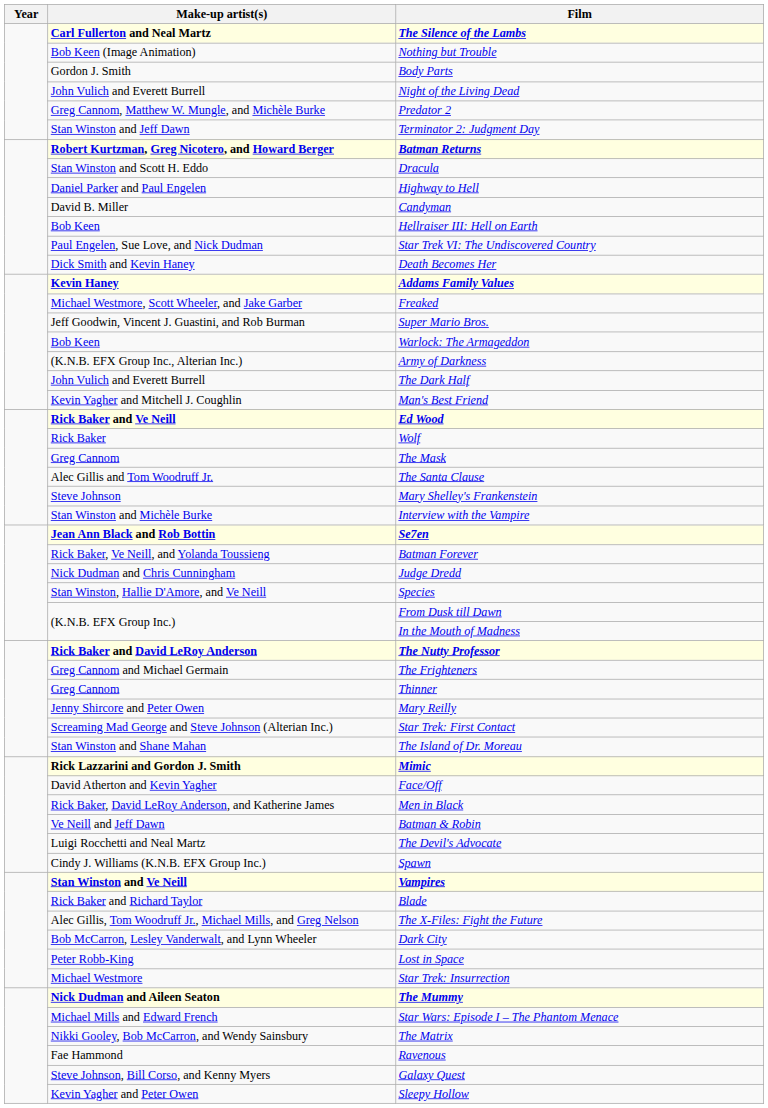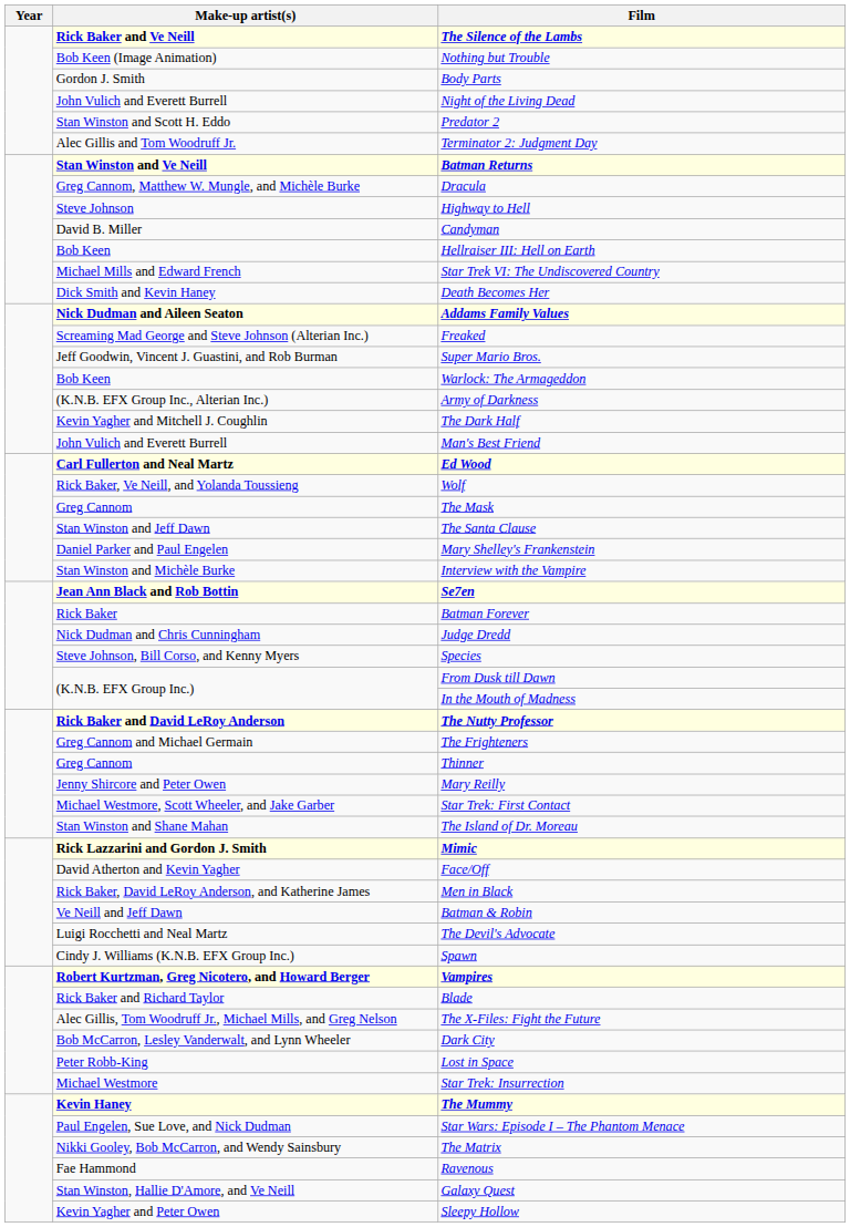The Silence of the Lambs | Make-up artist(s): Carl Fullerton and Neal Martz -> Rick Baker and Ve Neill
Predator 2 | Make-up artist(s): Greg Cannom, Matthew W. Mungle, and Michèle Burke -> Stan Winston and Scott H. Eddo
Terminator 2: Judgment Day | Make-up artist(s): Stan Winston and Jeff Dawn -> Alec Gillis and Tom Woodruff Jr.
Batman Returns | Make-up artist(s): Robert Kurtzman, Greg Nicotero, and Howard Berger -> Stan Winston and Ve Neill
Dracula | Make-up artist(s): Stan Winston and Scott H. Eddo -> Greg Cannom, Matthew W. Mungle, and Michèle Burke
Highway to Hell | Make-up artist(s): Daniel Parker and Paul Engelen -> Steve Johnson
Star Trek VI: The Undiscovered Country | Make-up artist(s): Paul Engelen, Sue Love, and Nick Dudman -> Michael Mills and Edward French
Addams Family Values | Make-up artist(s): Kevin Haney -> Nick Dudman and Aileen Seaton
Freaked | Make-up artist(s): Michael Westmore, Scott Wheeler, and Jake Garber -> Screaming Mad George and Steve Johnson (Alterian Inc.)
The Dark Half | Make-up artist(s): John Vulich and Everett Burrell -> Kevin Yagher and Mitchell J. Coughlin
Man's Best Friend | Make-up artist(s): Kevin Yagher and Mitchell J. Coughlin -> John Vulich and Everett Burrell
Ed Wood | Make-up artist(s): Rick Baker and Ve Neill -> Carl Fullerton and Neal Martz
Wolf | Make-up artist(s): Rick Baker -> Rick Baker, Ve Neill, and Yolanda Toussieng
The Santa Clause | Make-up artist(s): Alec Gillis and Tom Woodruff Jr. -> Stan Winston and Jeff Dawn
Mary Shelley's Frankenstein | Make-up artist(s): Steve Johnson -> Daniel Parker and Paul Engelen
Batman Forever | Make-up artist(s): Rick Baker, Ve Neill, and Yolanda Toussieng -> Rick Baker
Species | Make-up artist(s): Stan Winston, Hallie D'Amore, and Ve Neill -> Steve Johnson, Bill Corso, and Kenny Myers
Star Trek: First Contact | Make-up artist(s): Screaming Mad George and Steve Johnson (Alterian Inc.) -> Michael Westmore, Scott Wheeler, and Jake Garber
Vampires | Make-up artist(s): Stan Winston and Ve Neill -> Robert Kurtzman, Greg Nicotero, and Howard Berger
The Mummy | Make-up artist(s): Nick Dudman and Aileen Seaton -> Kevin Haney
Star Wars: Episode I – The Phantom Menace | Make-up artist(s): Michael Mills and Edward French -> Paul Engelen, Sue Love, and Nick Dudman
Galaxy Quest | Make-up artist(s): Steve Johnson, Bill Corso, and Kenny Myers -> Stan Winston, Hallie D'Amore, and Ve Neill
